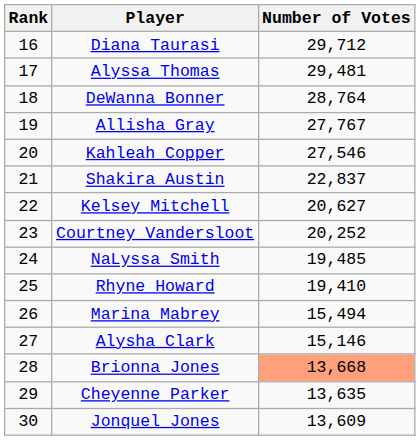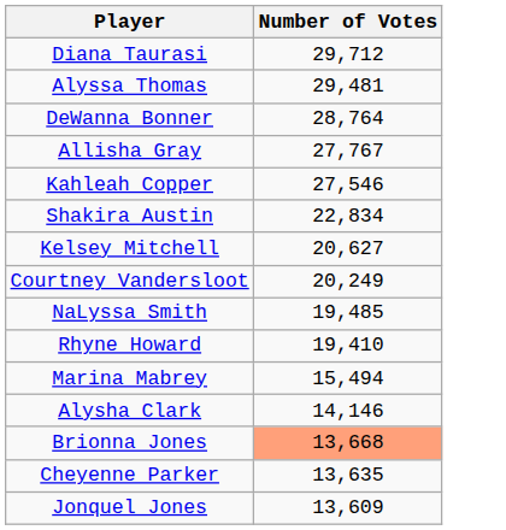- column: Rank | 16 | 17 | 18 | 19 | 20 | 21 | 22 | 23 | 24 | 25 | 26 | 27 | 28 | 29 | 30
Shakira Austin | Number of Votes: 22,837 -> 22,834
Courtney Vandersloot | Number of Votes: 20,252 -> 20,249
Alysha Clark | Number of Votes: 15,146 -> 14,146
